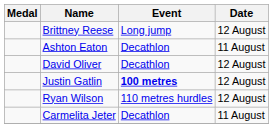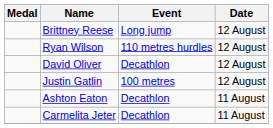rows swapped: Ashton Eaton <-> Ryan Wilson
Justin Gatlin | Event: bold -> normal
